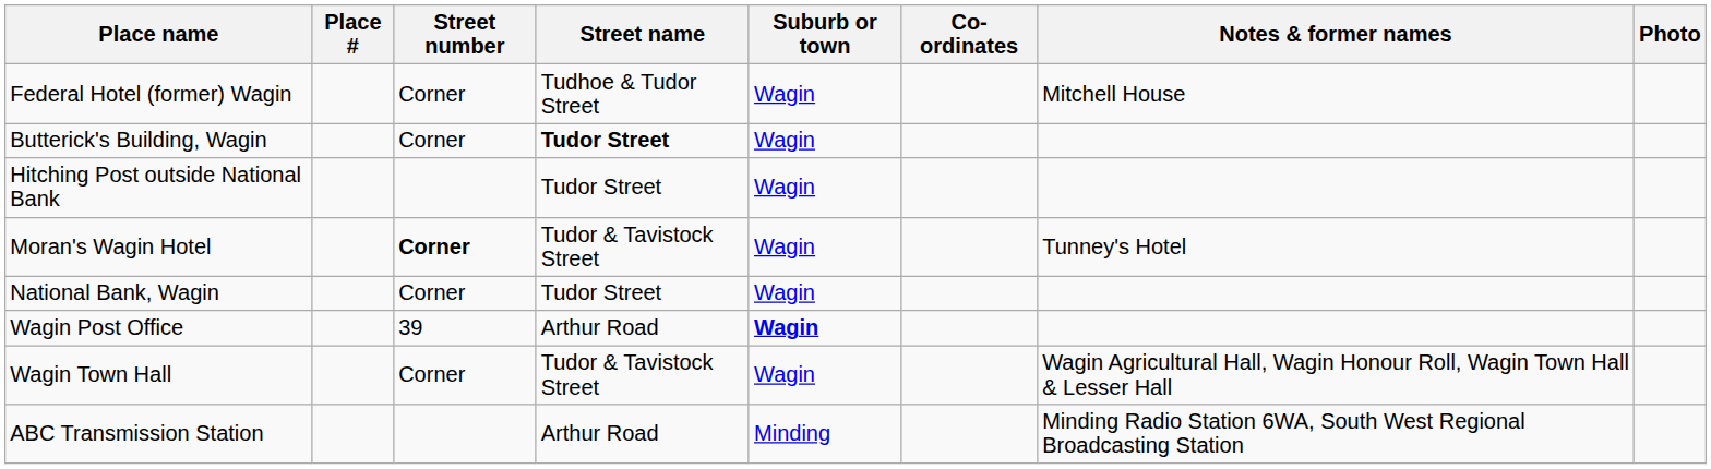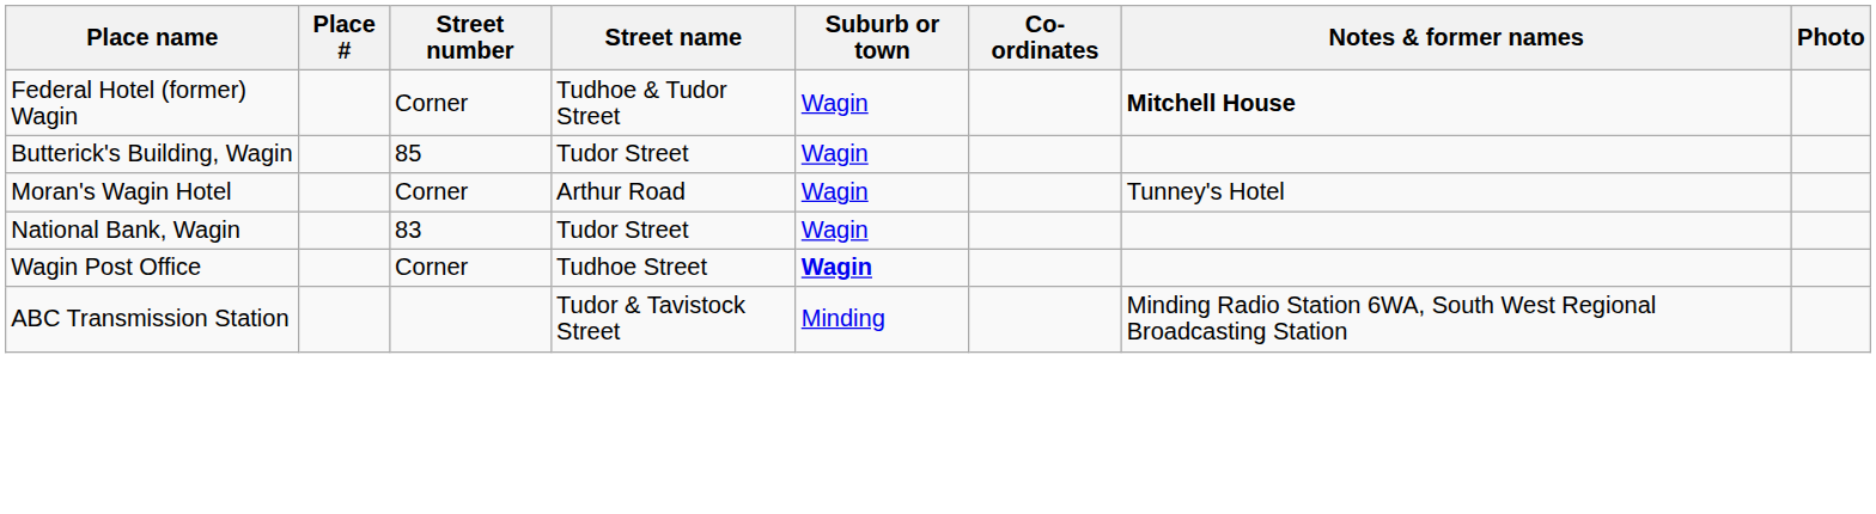Federal Hotel (former) Wagin | Notes & former names: normal -> bold
Butterick's Building, Wagin | Street number: Corner -> 85
Butterick's Building, Wagin | Street name: bold -> normal
- row: Hitching Post outside National Bank | Tudor Street | Wagin
Moran's Wagin Hotel | Street number: bold -> normal
Moran's Wagin Hotel | Street name: Tudor & Tavistock Street -> Arthur Road
National Bank, Wagin | Street number: Corner -> 83
Wagin Post Office | Street number: 39 -> Corner
Wagin Post Office | Street name: Arthur Road -> Tudhoe Street
- row: Wagin Town Hall | Corner | Tudor & Tavistock Street | Wagin | Wagin Agricultural Hall, Wagin Honour Roll, Wagin Town Hall & Lesser Hall
ABC Transmission Station | Street name: Arthur Road -> Tudor & Tavistock Street
